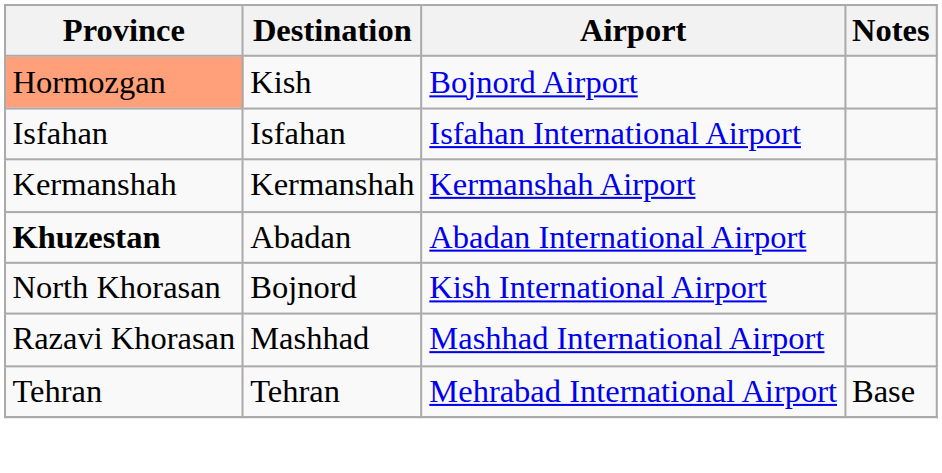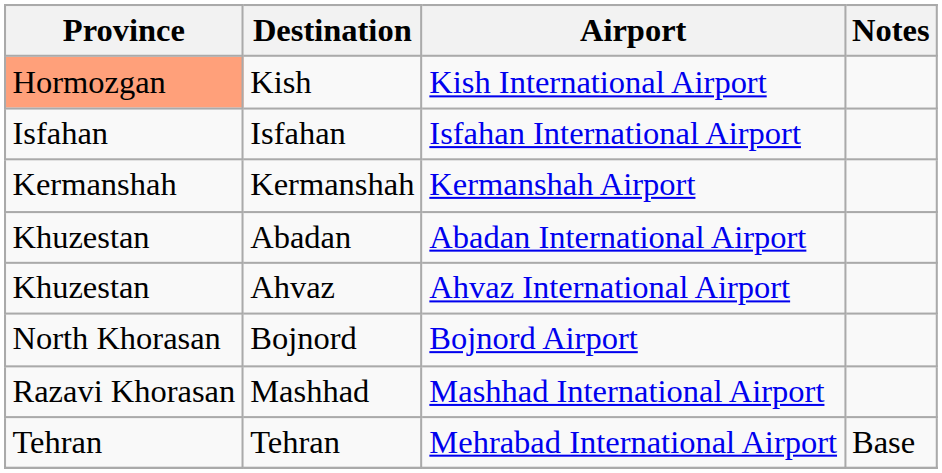Kish | Airport: Bojnord Airport -> Kish International Airport
Abadan | Province: bold -> normal
+ row: Khuzestan | Ahvaz | Ahvaz International Airport
Bojnord | Airport: Kish International Airport -> Bojnord Airport
